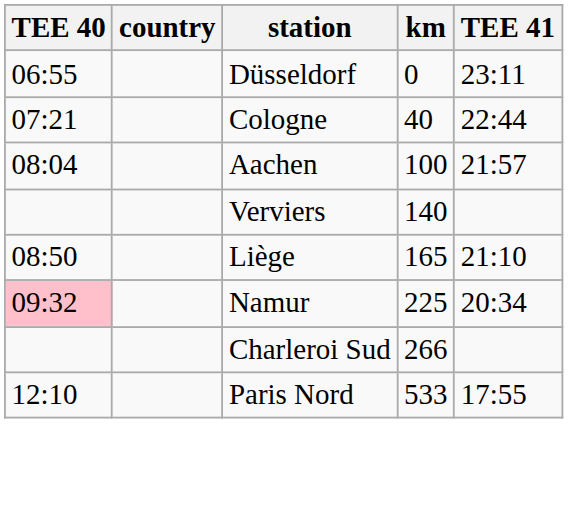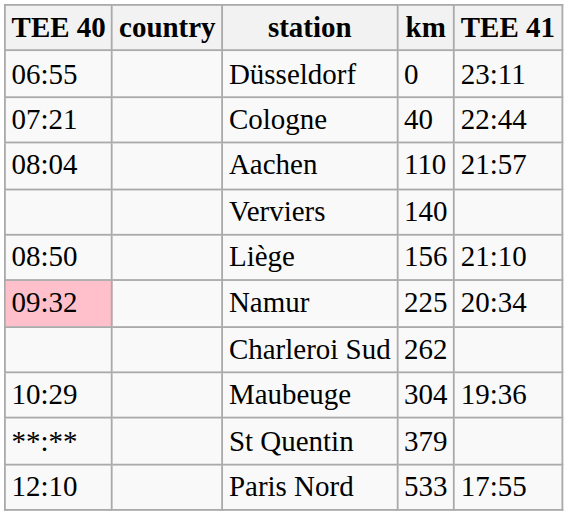Aachen | km: 100 -> 110
Liège | km: 165 -> 156
Charleroi Sud | km: 266 -> 262
+ row: 10:29 | Maubeuge | 304 | 19:36
+ row: **:** | St Quentin | 379
